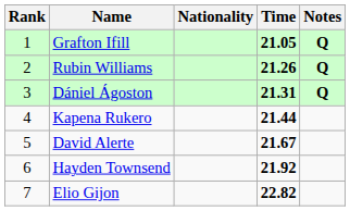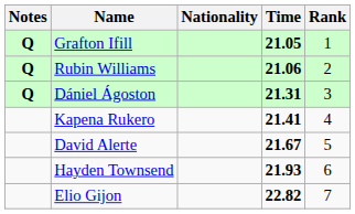columns swapped: Rank <-> Notes
Rubin Williams | Time: 21.26 -> 21.06
Kapena Rukero | Time: 21.44 -> 21.41
Hayden Townsend | Time: 21.92 -> 21.93
